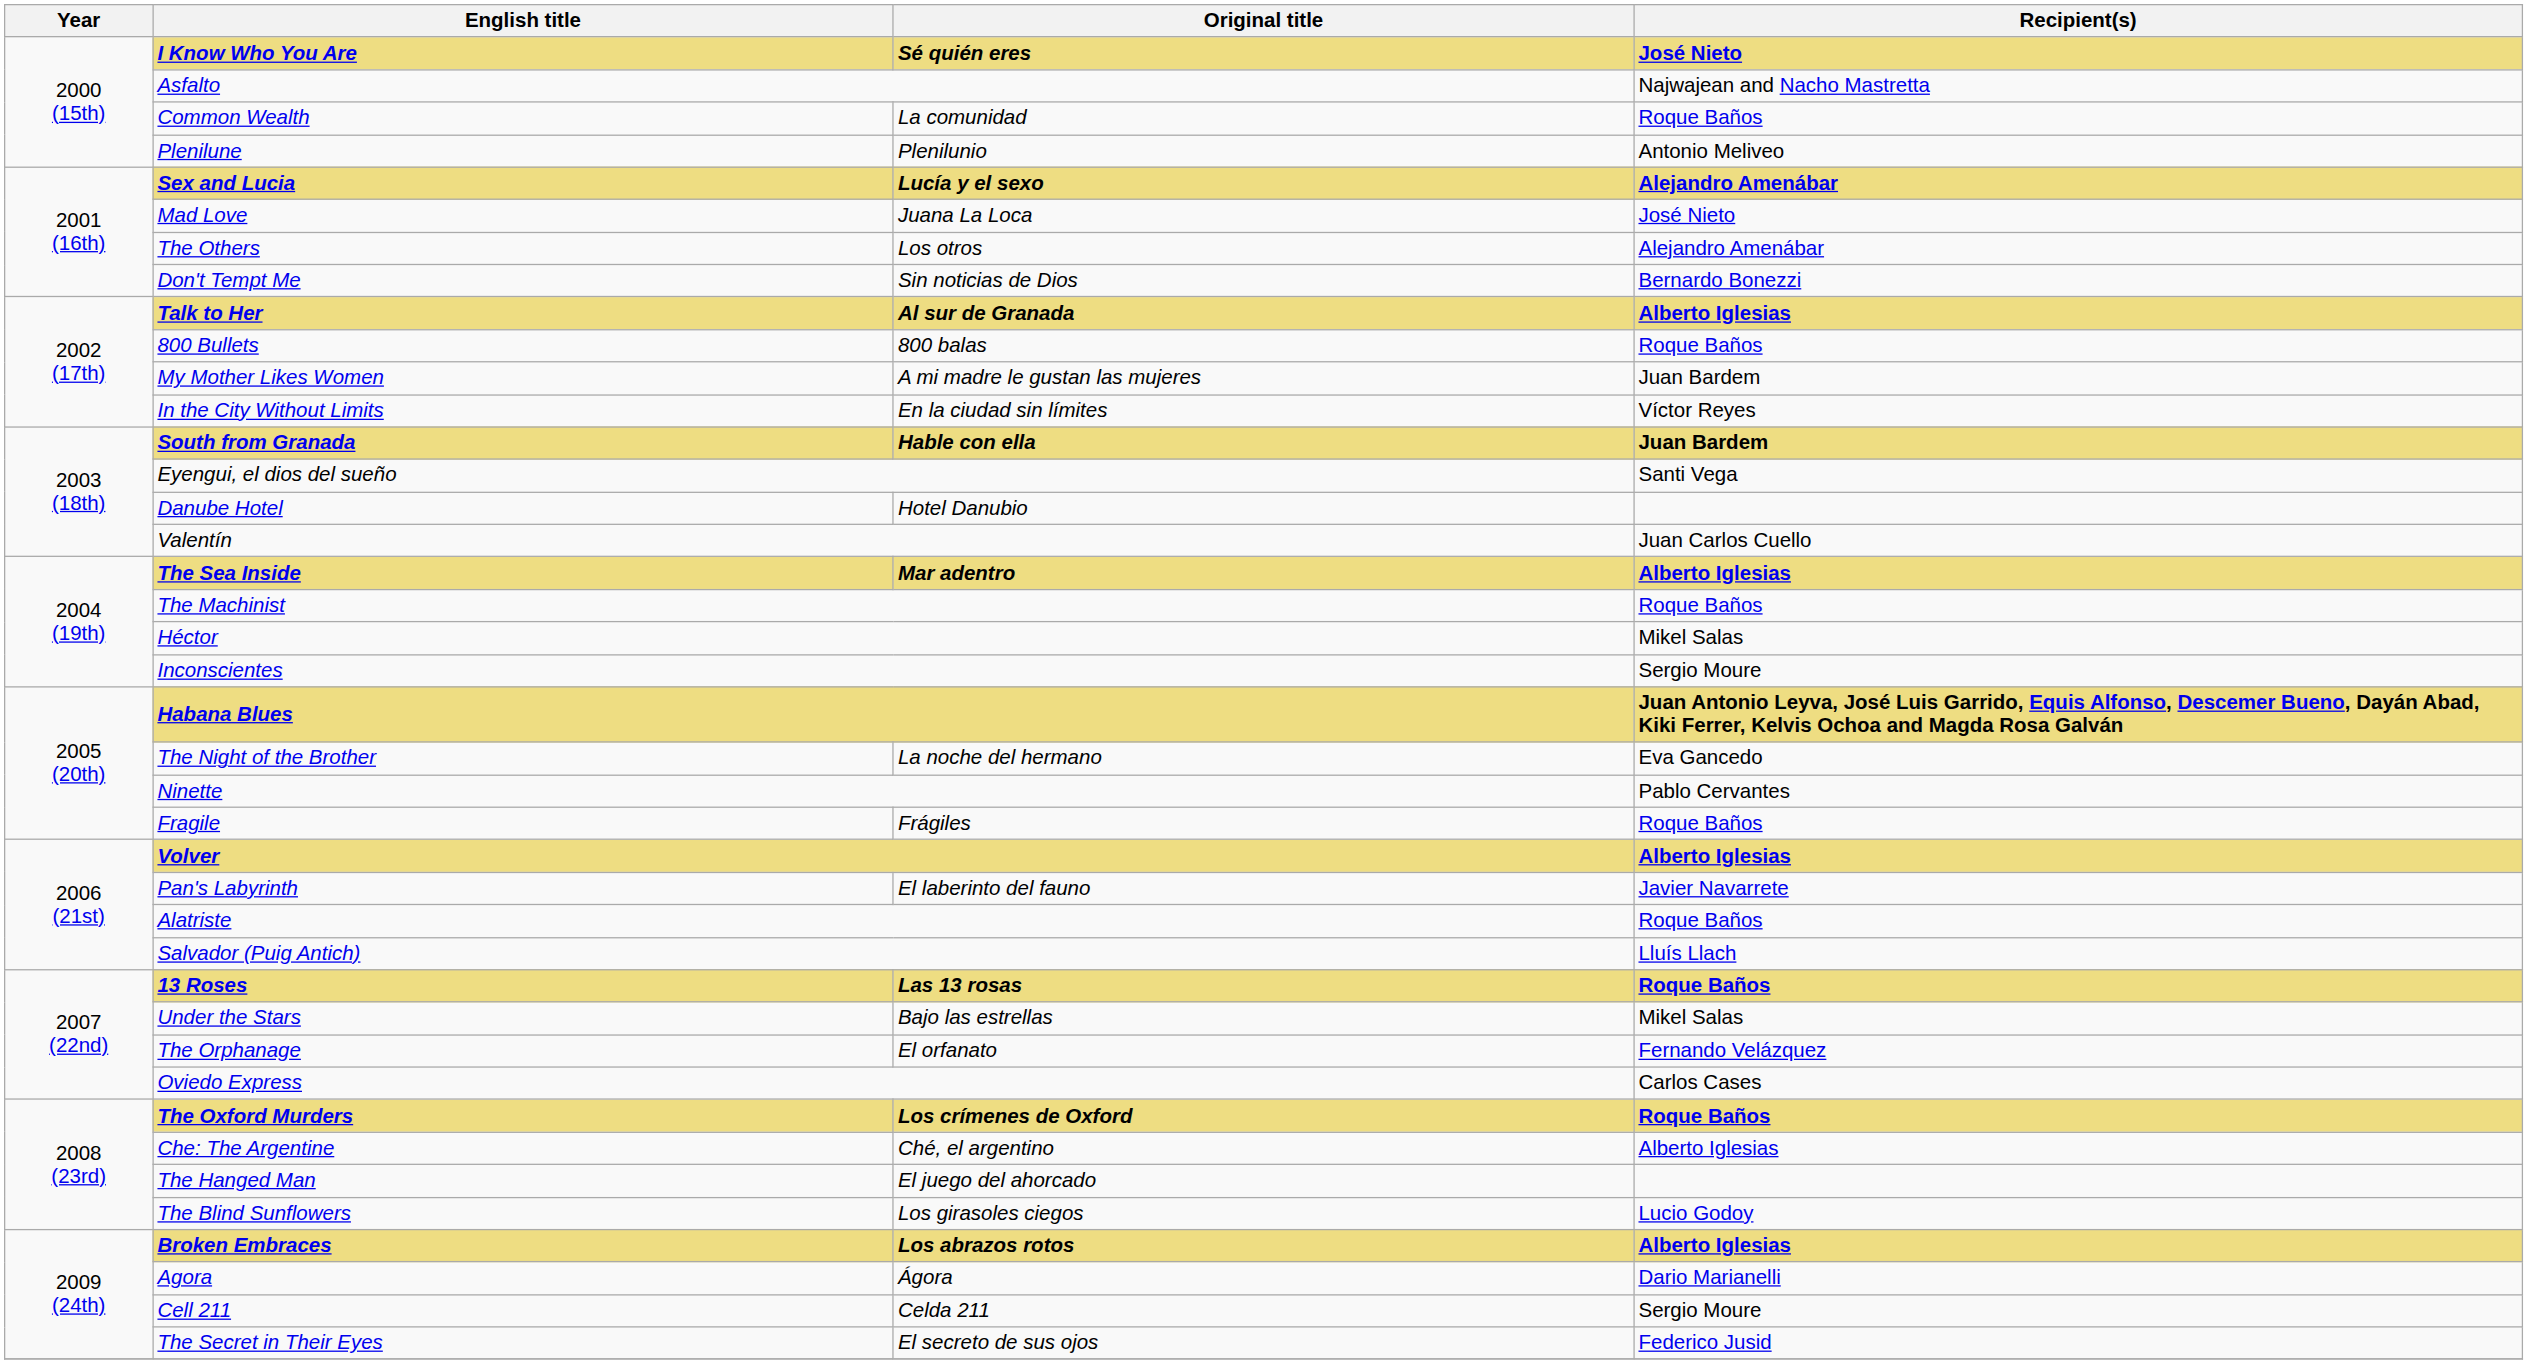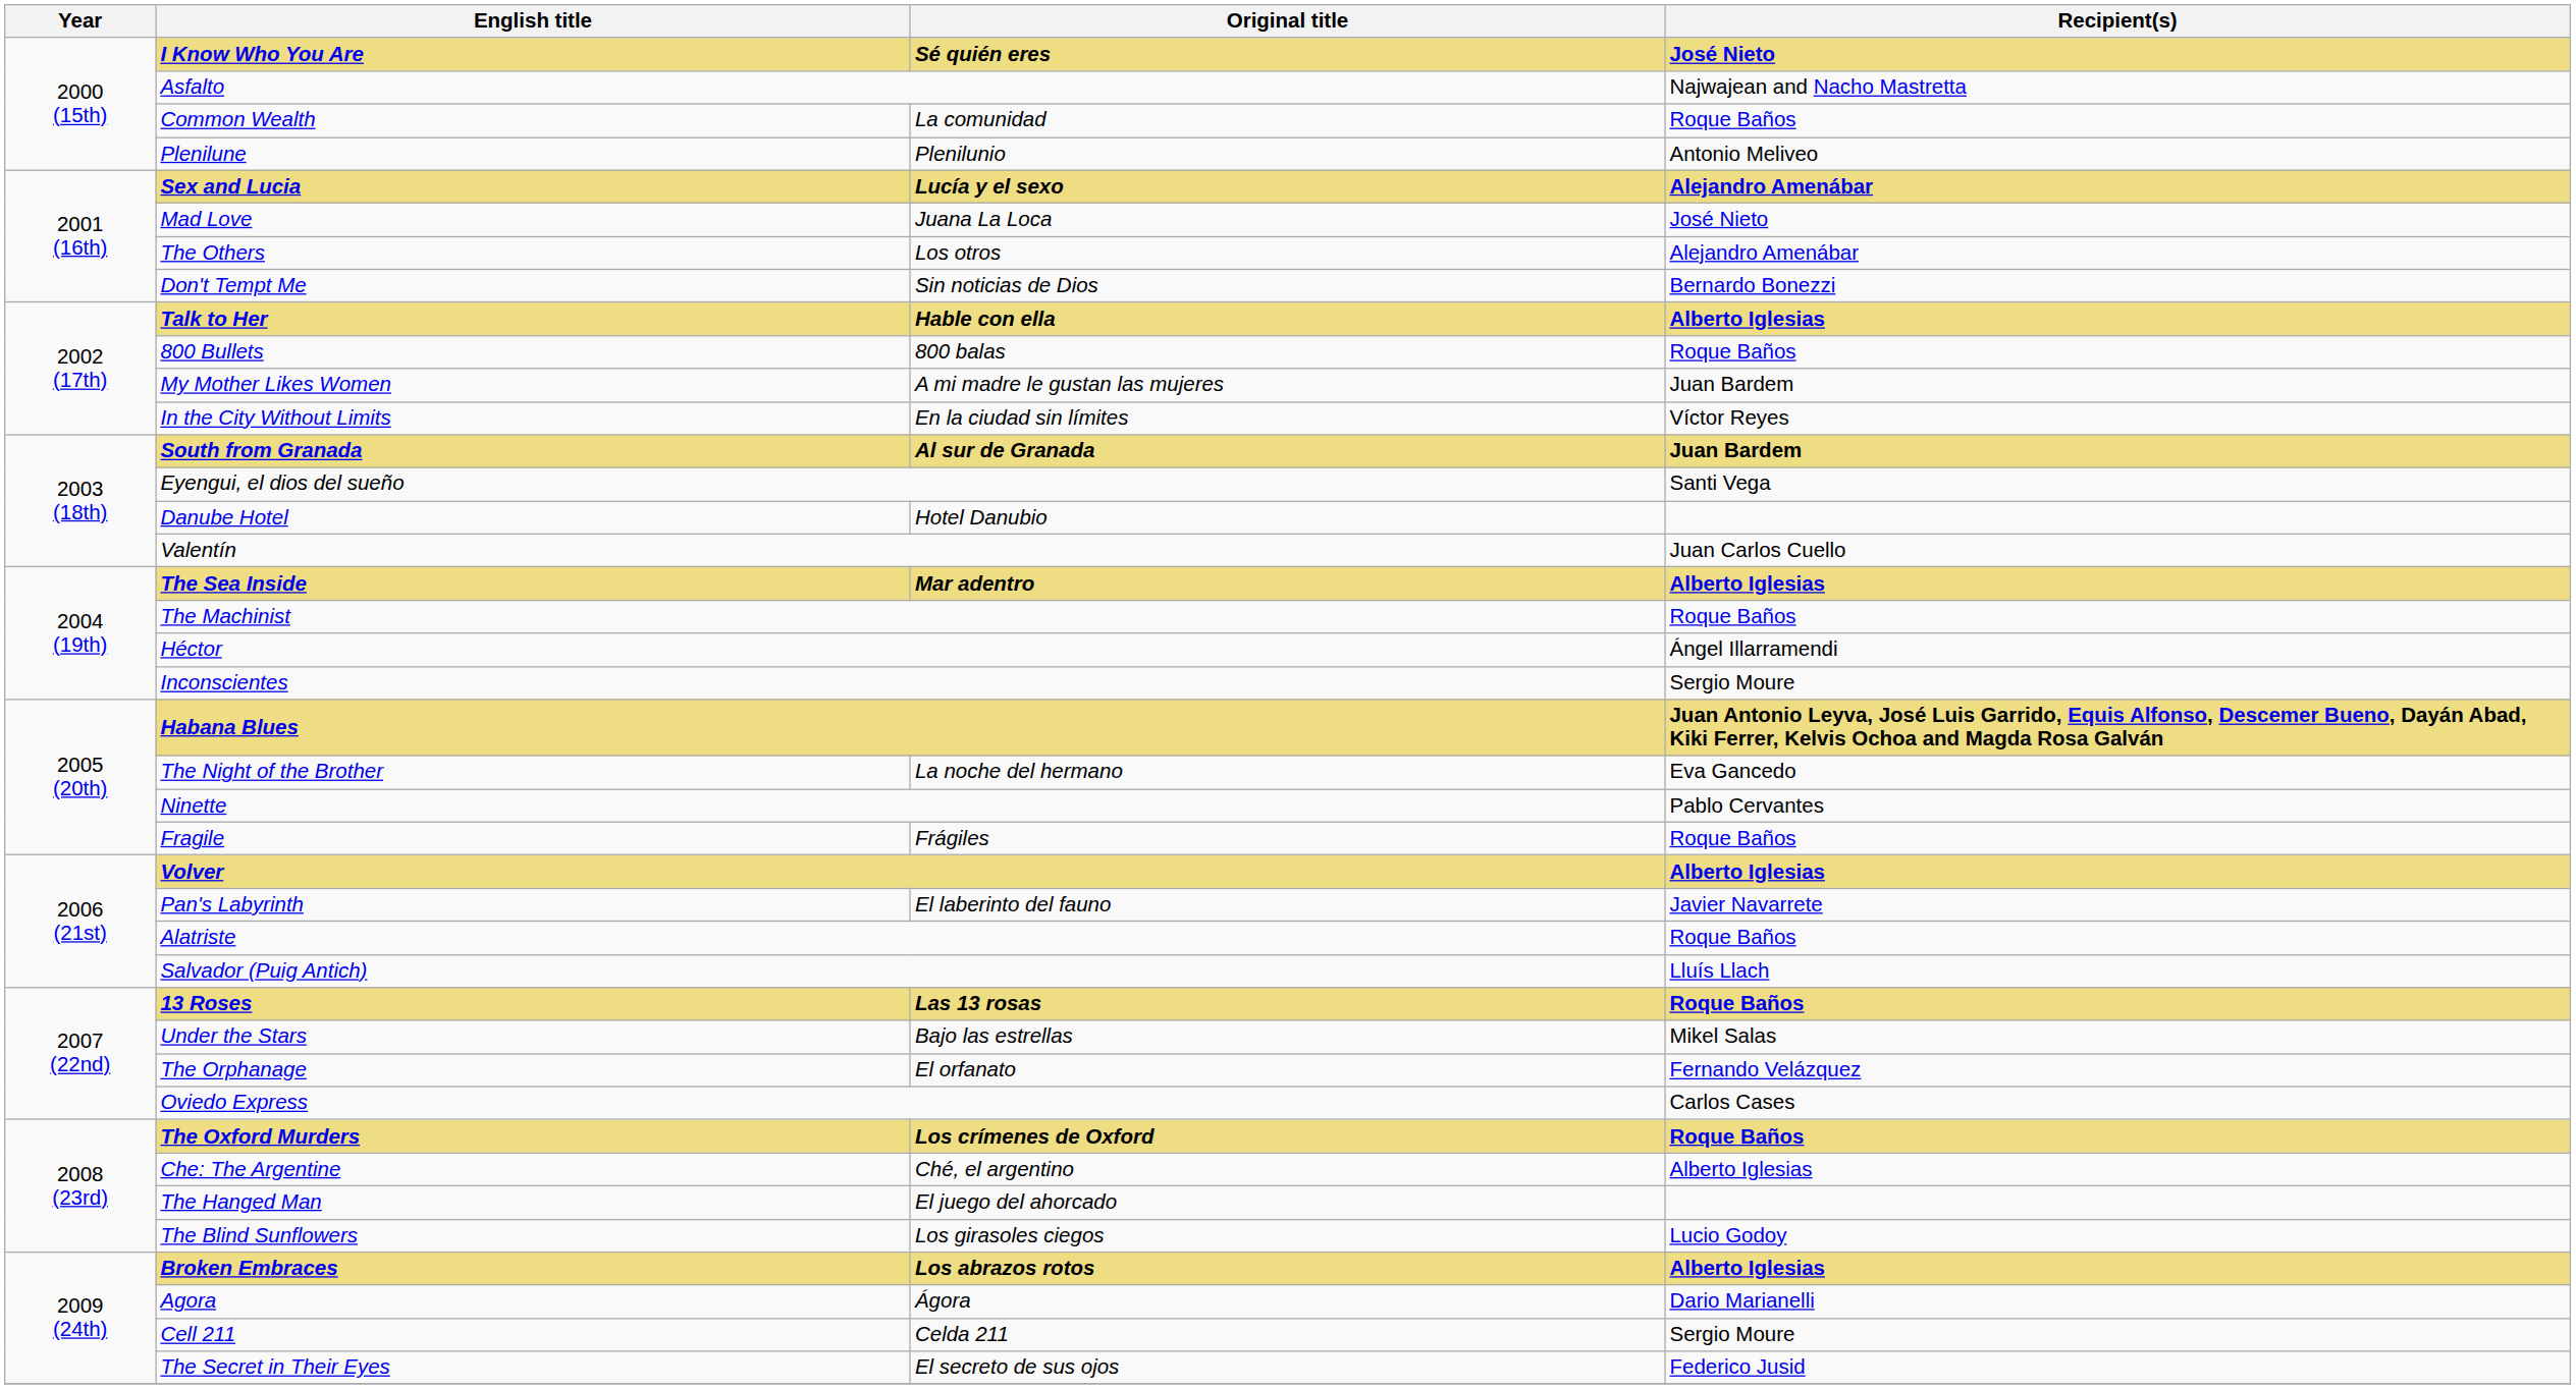Talk to Her | Original title: Al sur de Granada -> Hable con ella
South from Granada | Original title: Hable con ella -> Al sur de Granada
Héctor | Recipient(s): Mikel Salas -> Ángel Illarramendi
